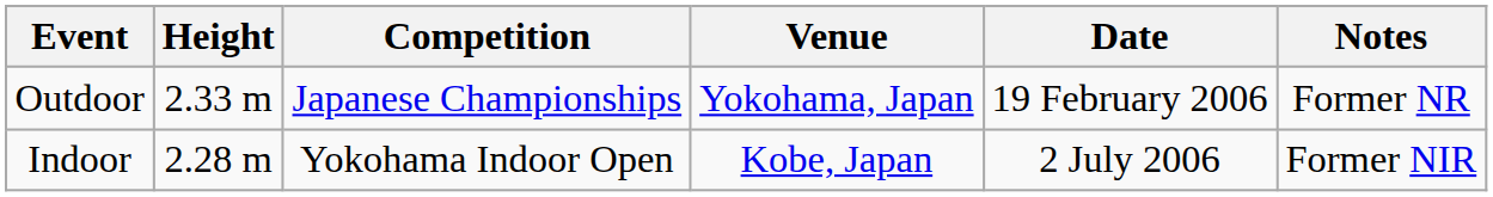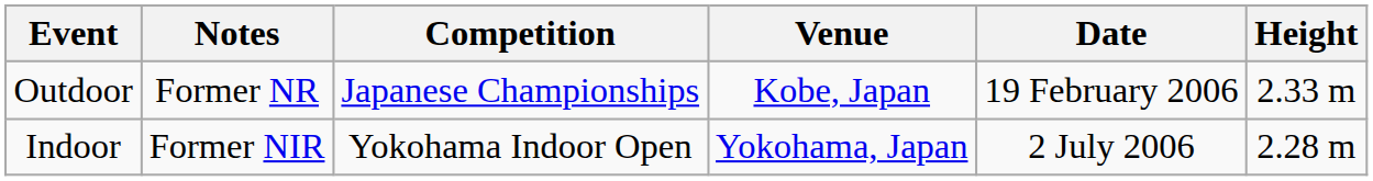columns swapped: Height <-> Notes
Outdoor | Venue: Yokohama, Japan -> Kobe, Japan
Indoor | Venue: Kobe, Japan -> Yokohama, Japan
